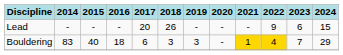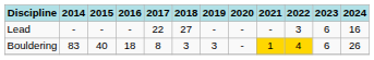Lead | 2017: 20 -> 22
Lead | 2018: 26 -> 27
Lead | 2022: 9 -> 3
Lead | 2024: 15 -> 16
Bouldering | 2017: 6 -> 8
Bouldering | 2023: 7 -> 6
Bouldering | 2024: 29 -> 26
